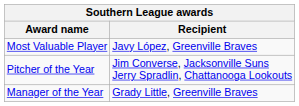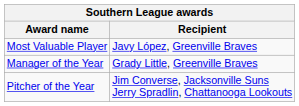rows swapped: Pitcher of the Year <-> Manager of the Year
